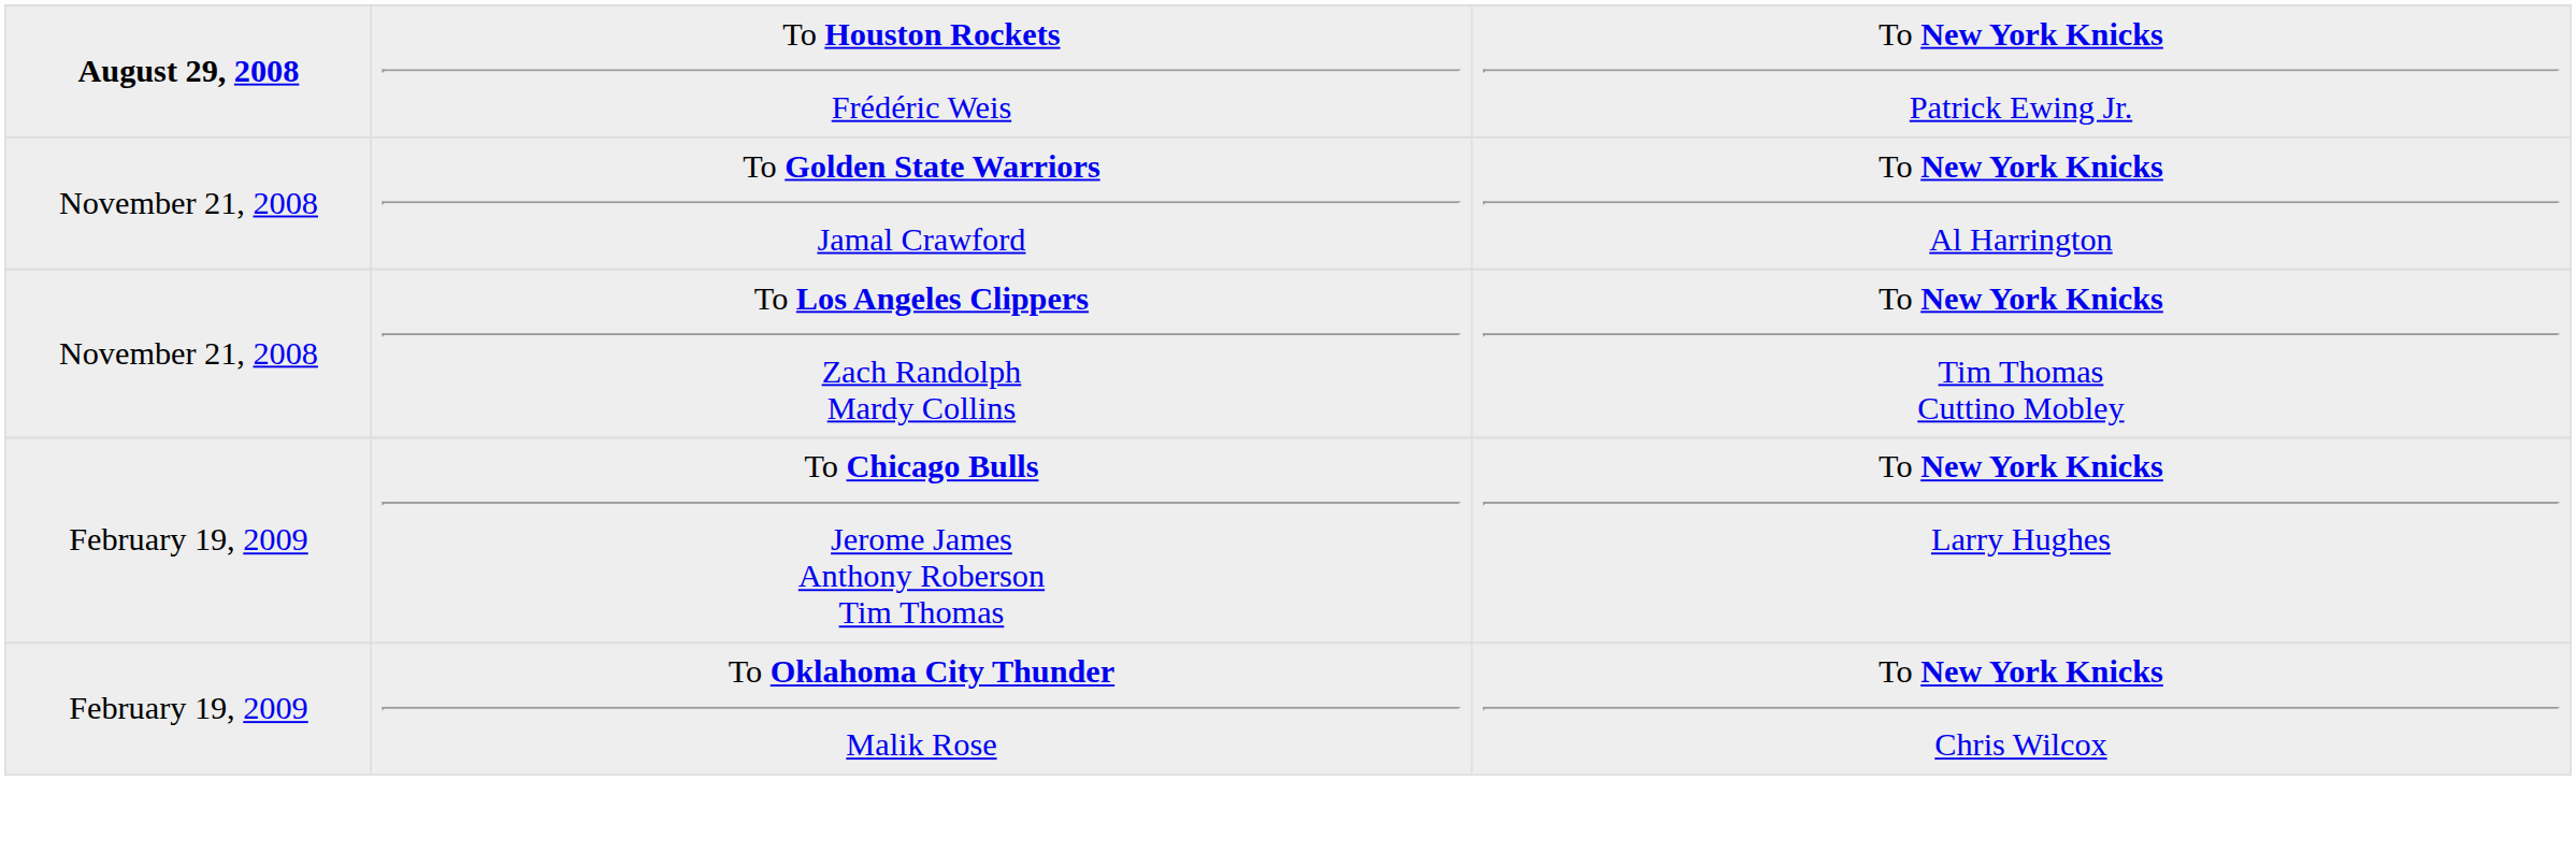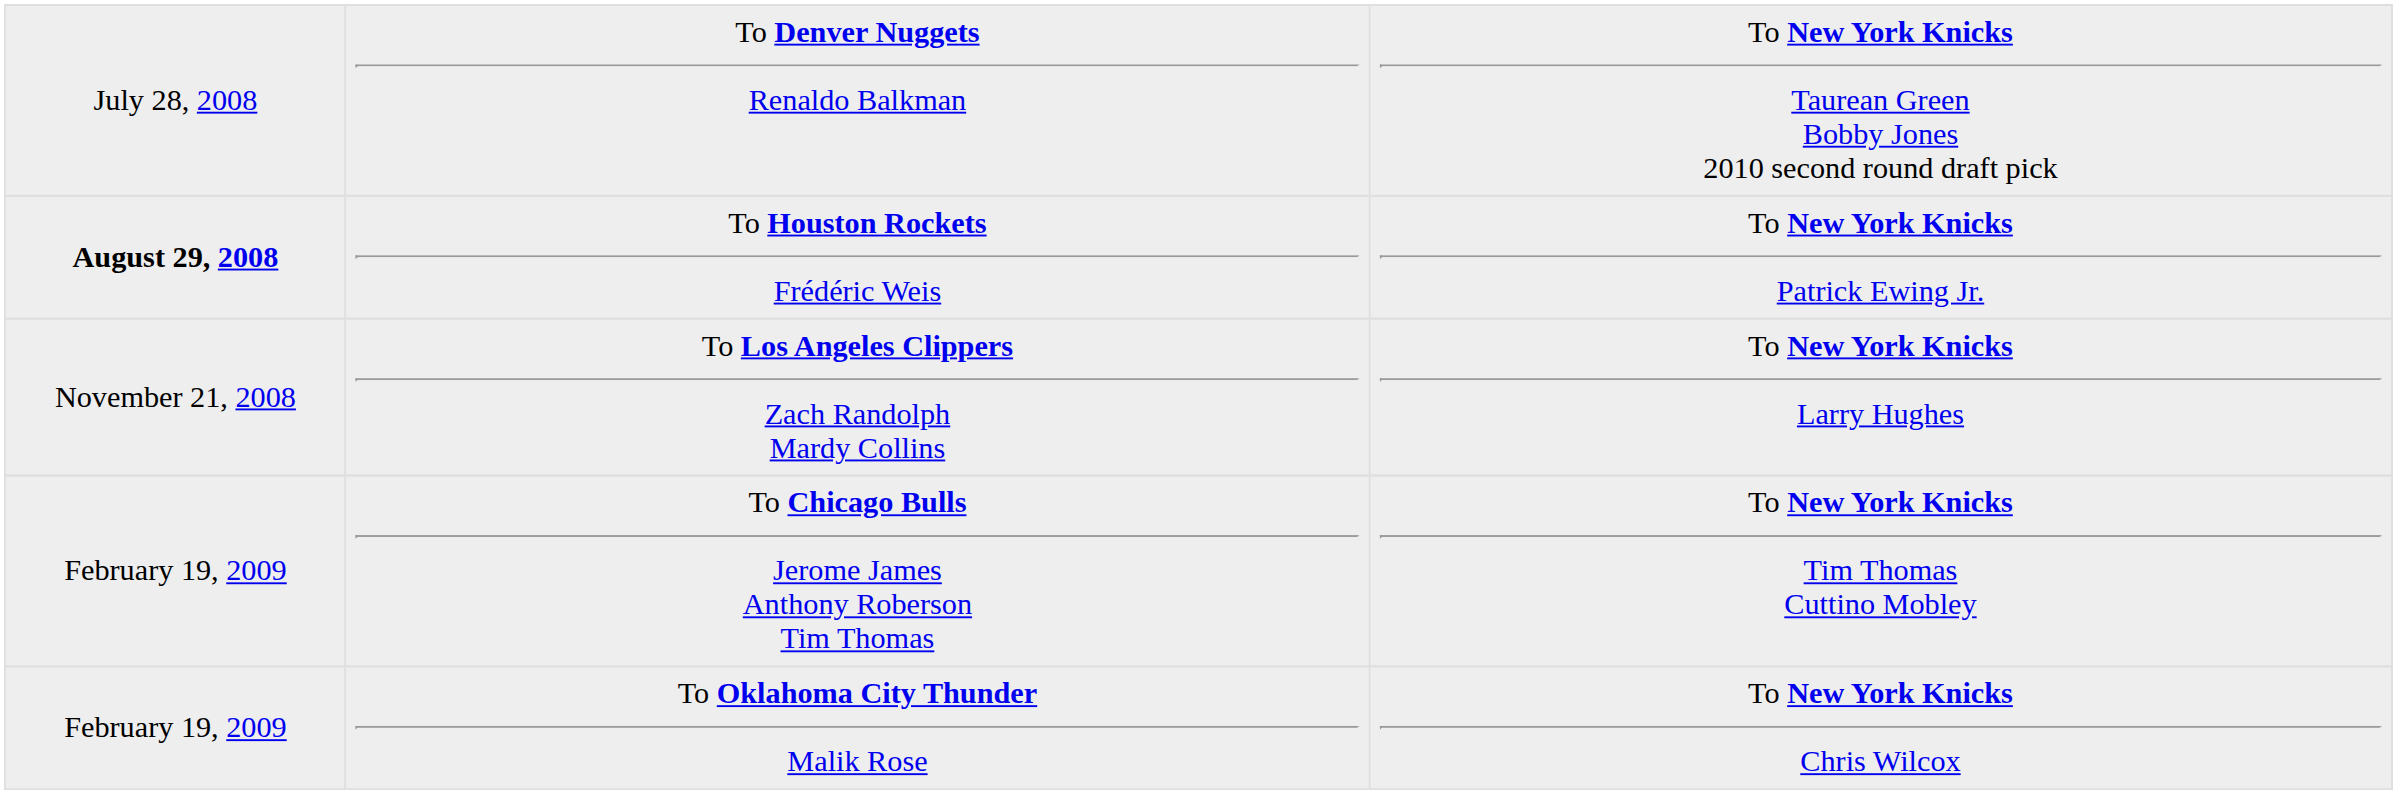+ row: July 28, 2008 | To Denver Nuggets Renaldo Balkman | To New York Knicks Taurean Green Bobby Jones 2010 second round draft pick
- row: November 21, 2008 | To Golden State Warriors Jamal Crawford | To New York Knicks Al Harrington
To Los Angeles Clippers Zach Randolph Mardy Collins | column 3: To New York Knicks Tim Thomas Cuttino Mobley -> To New York Knicks Larry Hughes
To Chicago Bulls Jerome James Anthony Roberson Tim Thomas | column 3: To New York Knicks Larry Hughes -> To New York Knicks Tim Thomas Cuttino Mobley
